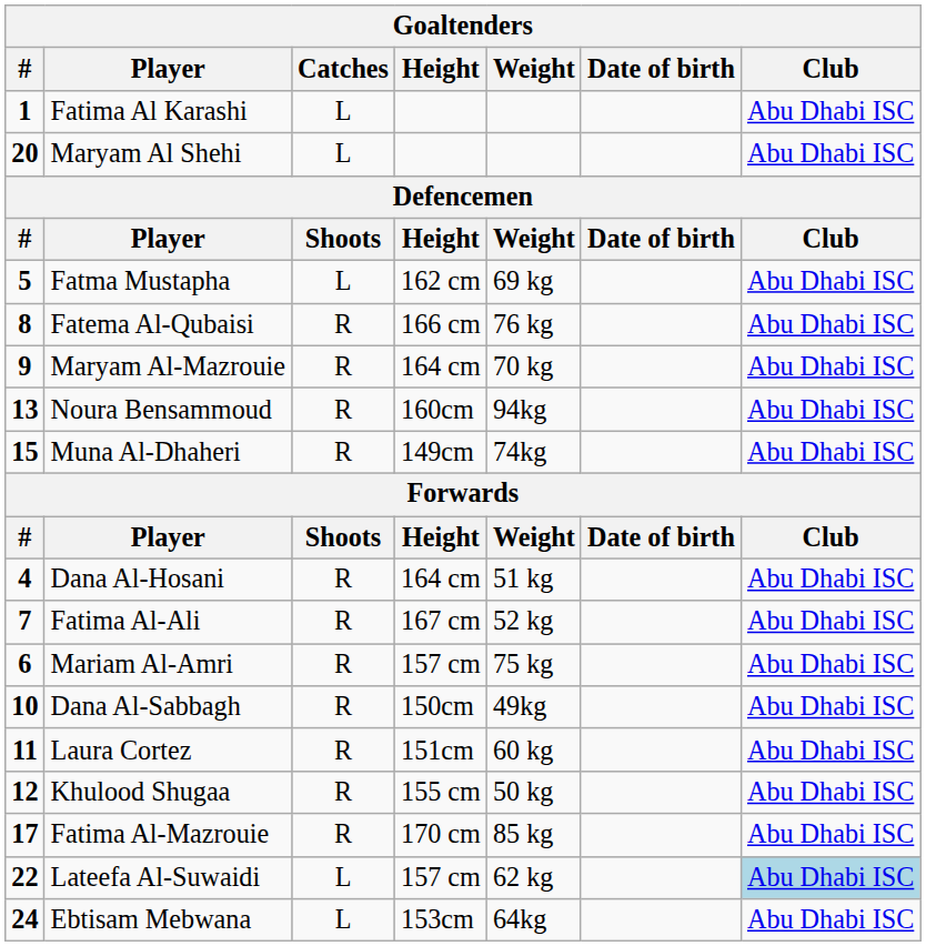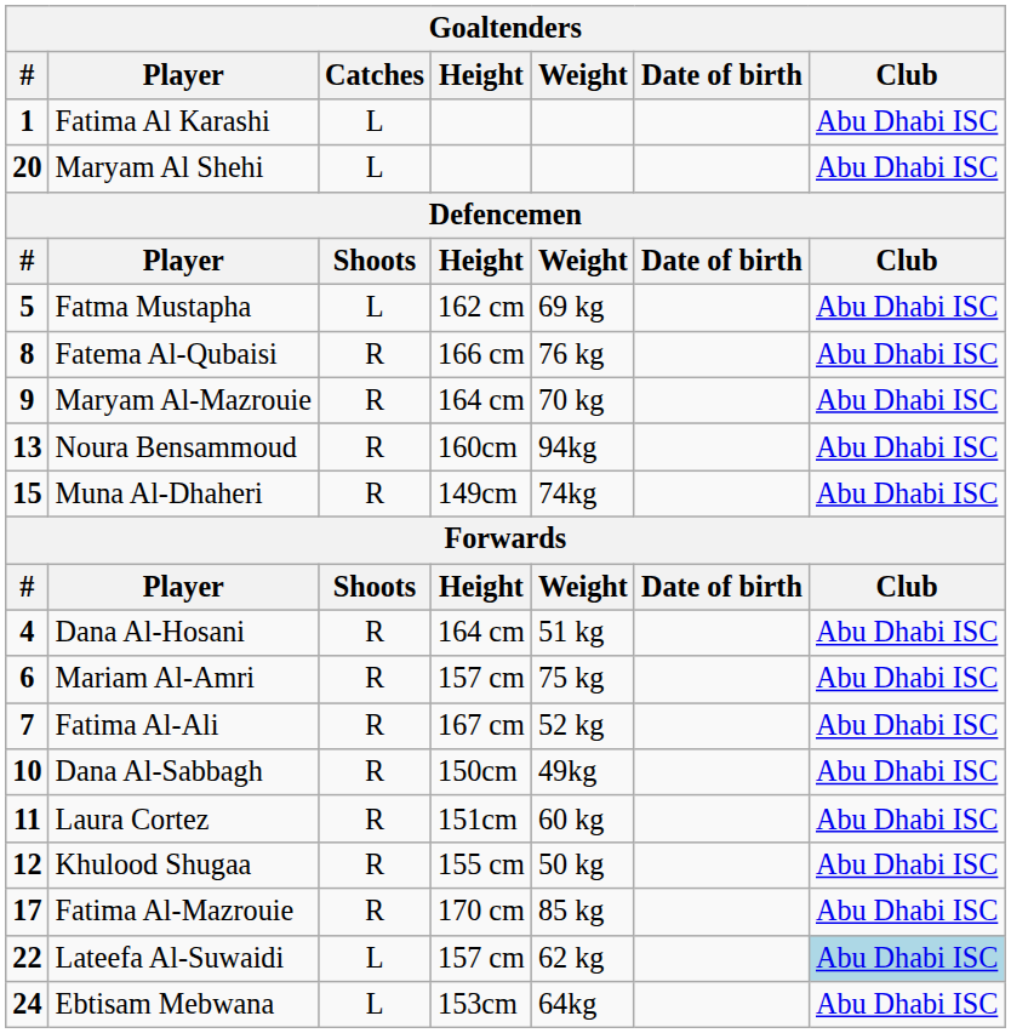rows swapped: Mariam Al-Amri <-> Fatima Al-Ali
